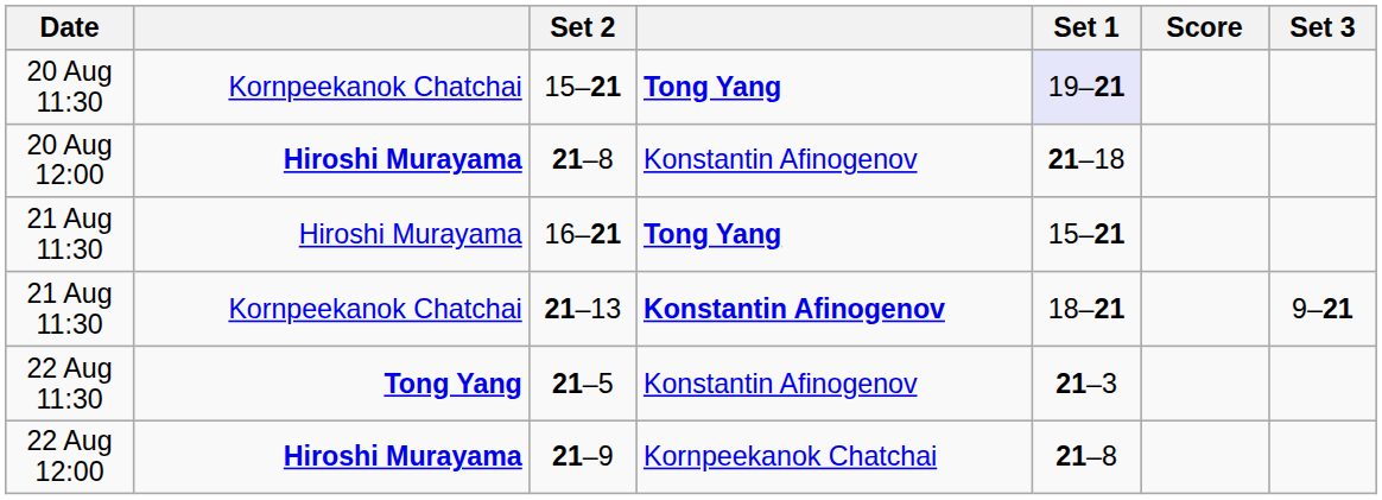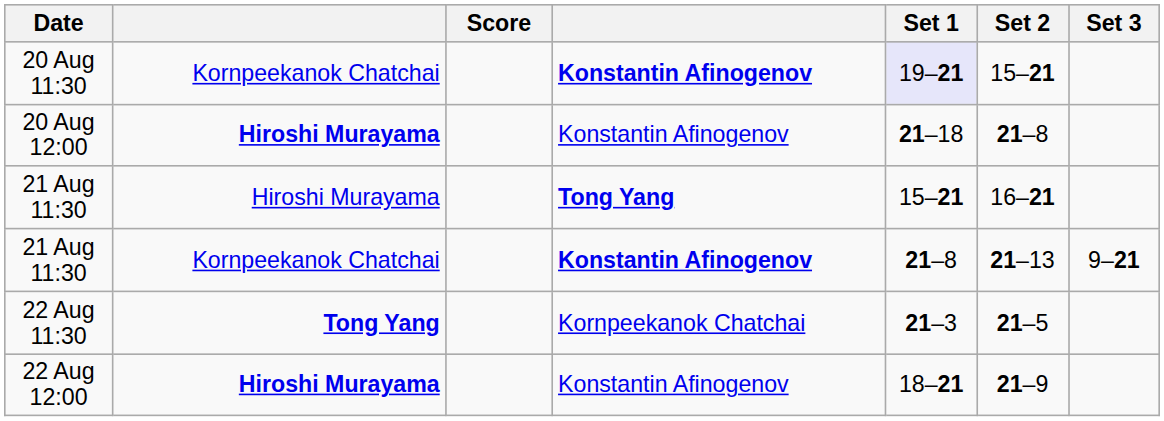columns swapped: Score <-> Set 2
20 Aug 11:30 | column 4: Tong Yang -> Konstantin Afinogenov
21 Aug 11:30 / Kornpeekanok Chatchai | Set 1: 18–21 -> 21–8
22 Aug 11:30 | column 4: Konstantin Afinogenov -> Kornpeekanok Chatchai
22 Aug 12:00 | column 4: Kornpeekanok Chatchai -> Konstantin Afinogenov
22 Aug 12:00 | Set 1: 21–8 -> 18–21
